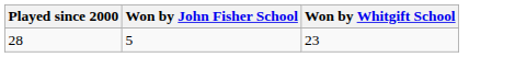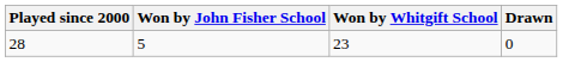+ column: Drawn | 0
